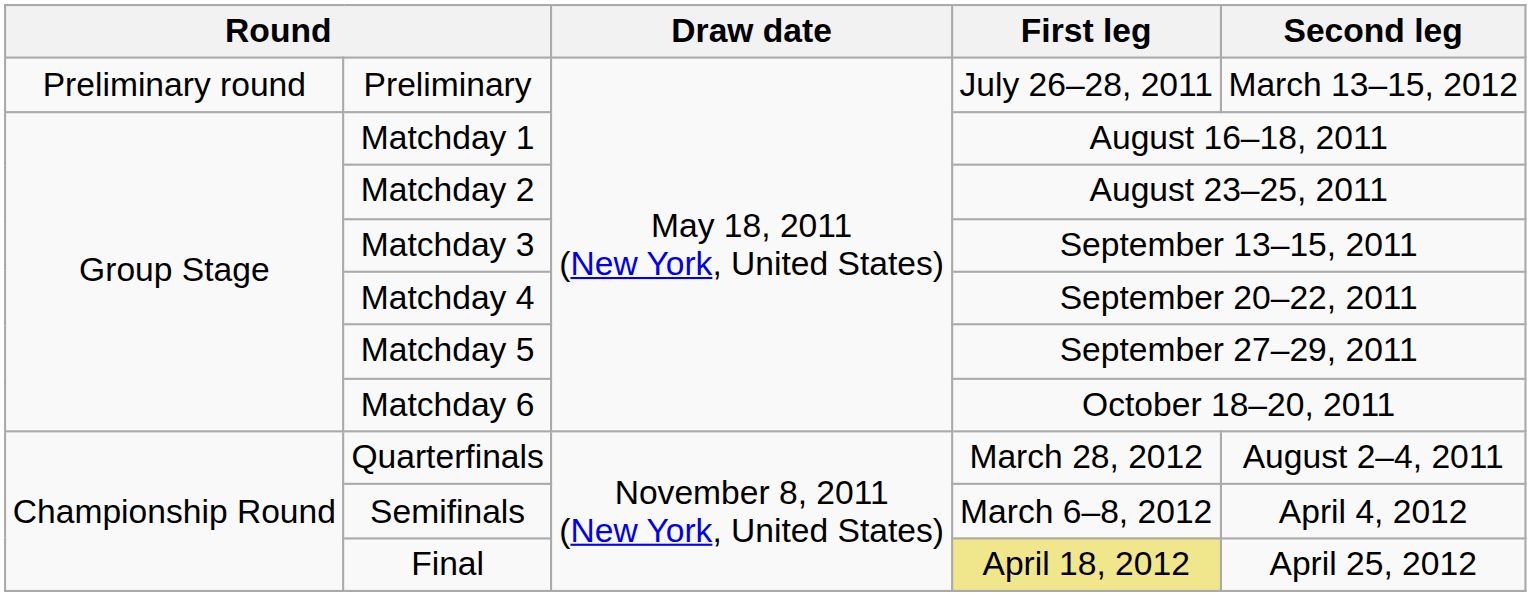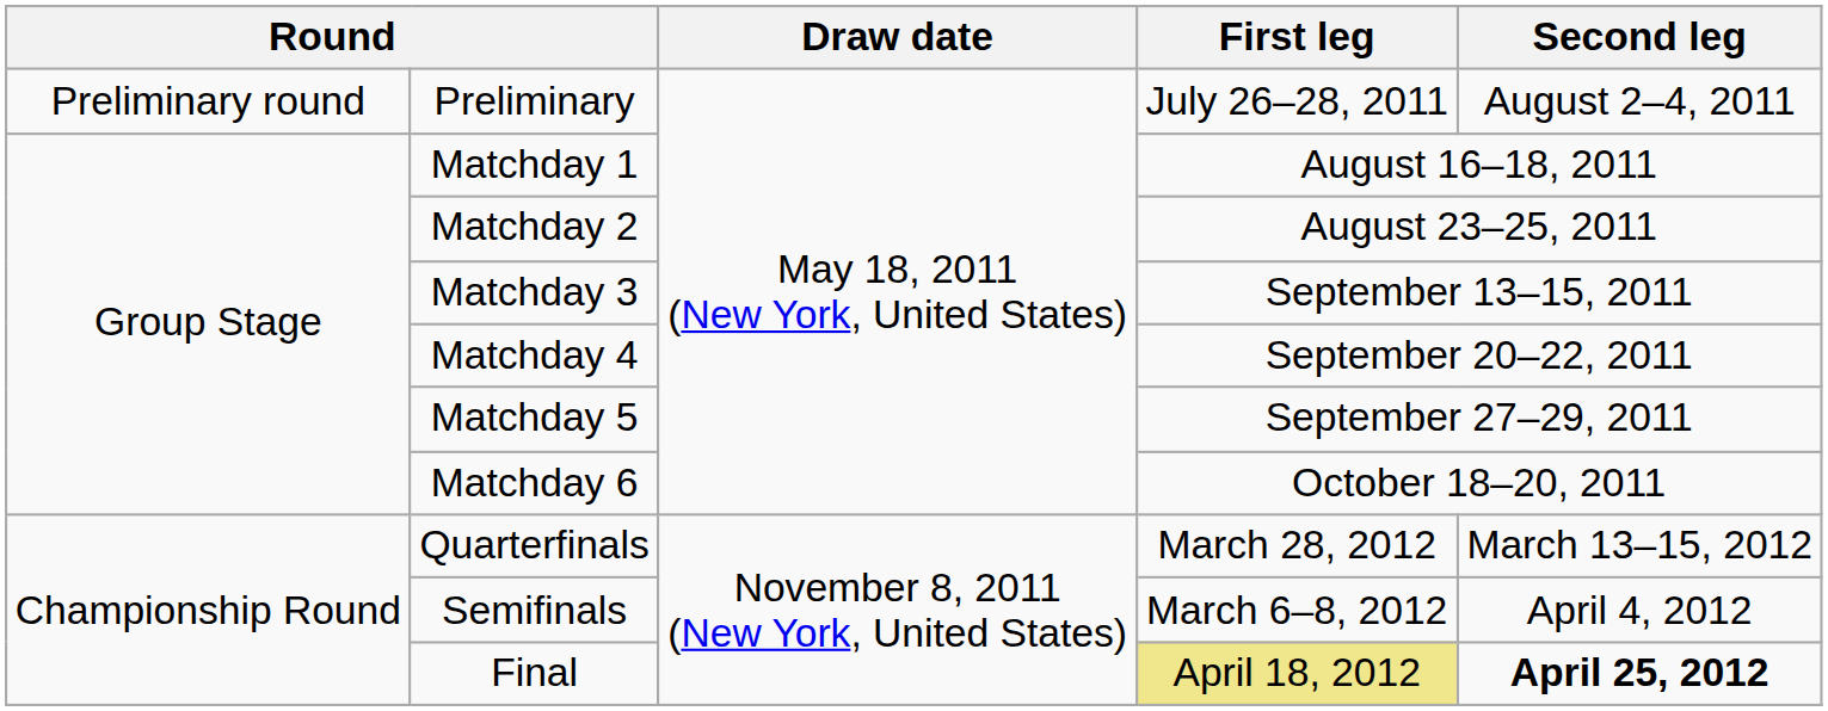Preliminary | Second leg: March 13–15, 2012 -> August 2–4, 2011
Quarterfinals | Second leg: August 2–4, 2011 -> March 13–15, 2012
Final | Second leg: normal -> bold
